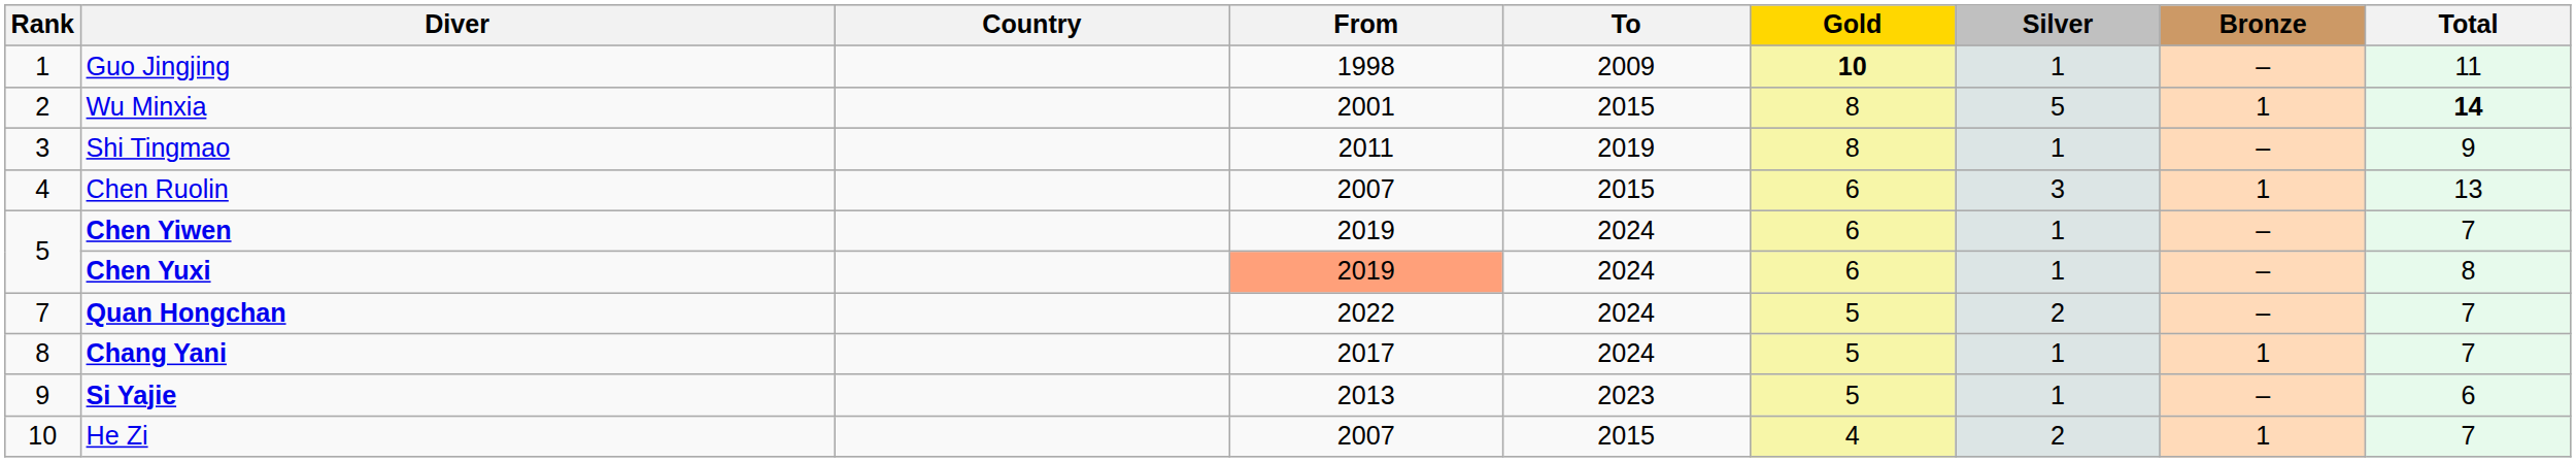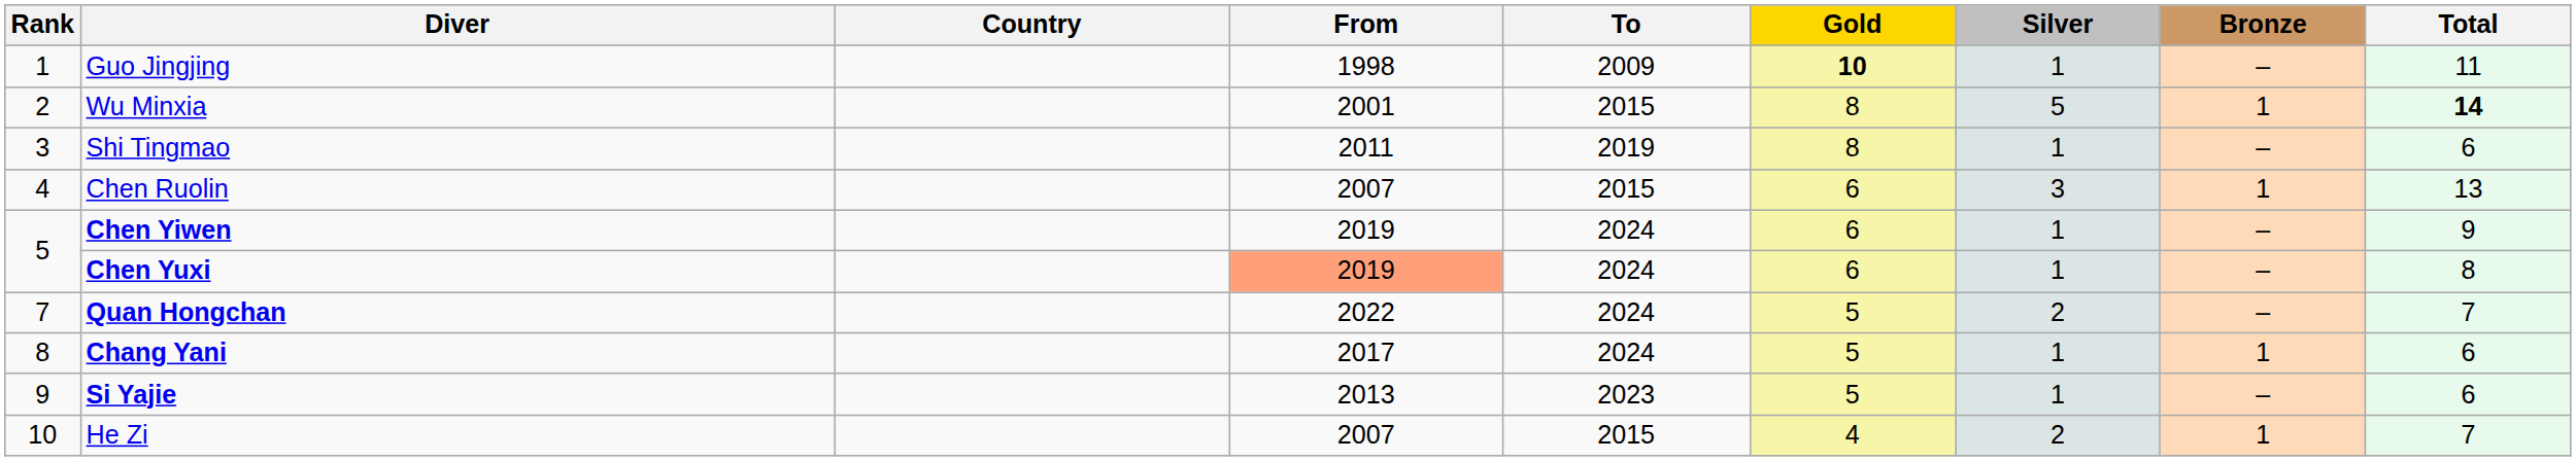Shi Tingmao | Total: 9 -> 6
Chen Yiwen | Total: 7 -> 9
Chang Yani | Total: 7 -> 6
